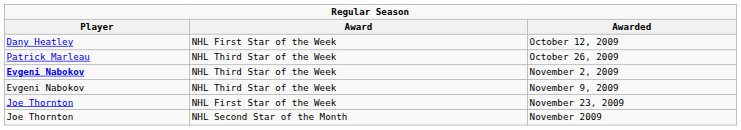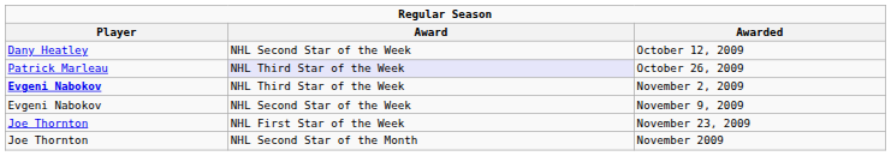October 12, 2009 | Award: NHL First Star of the Week -> NHL Second Star of the Week
October 26, 2009 | Award: no background -> lavender background
November 9, 2009 | Award: NHL Third Star of the Week -> NHL Second Star of the Week
